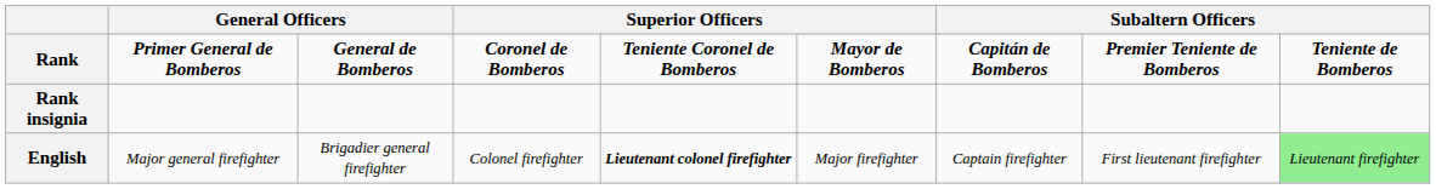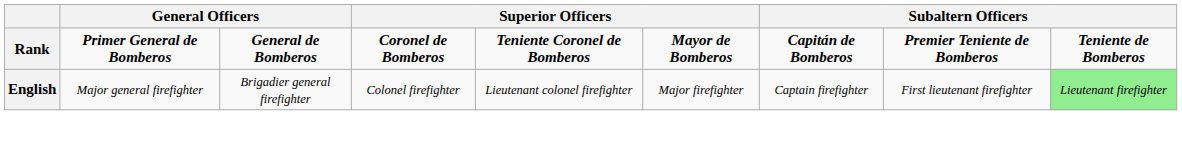- row: Rank insignia
English | column 5: bold -> normal
